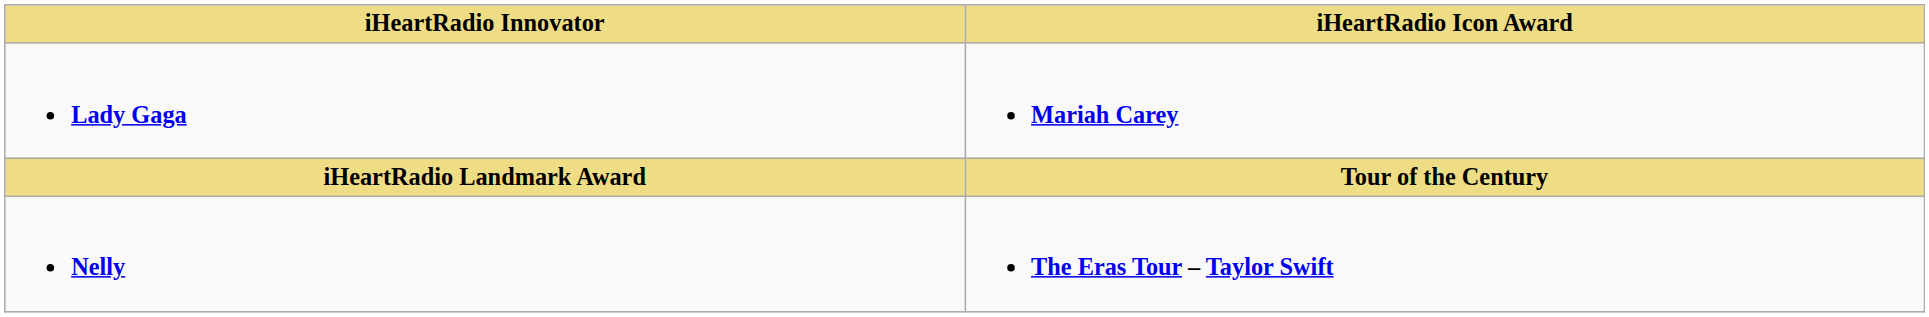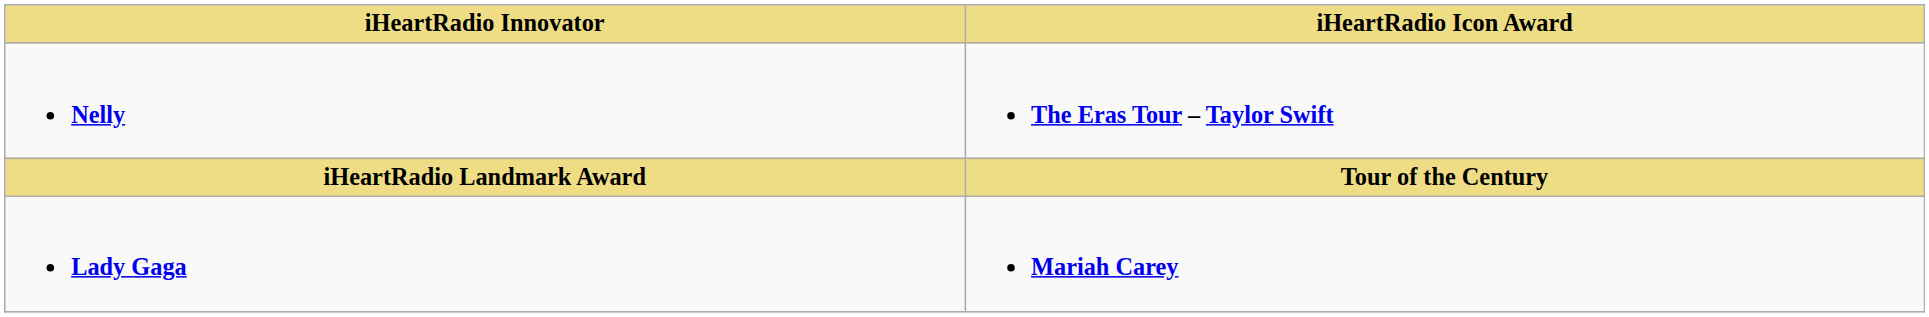rows swapped: Lady Gaga <-> Nelly
